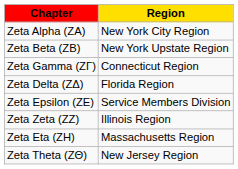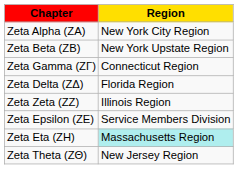rows swapped: Zeta Epsilon (ZE) <-> Zeta Zeta (ZZ)
Zeta Eta (ZH) | Region: no background -> paleturquoise background
